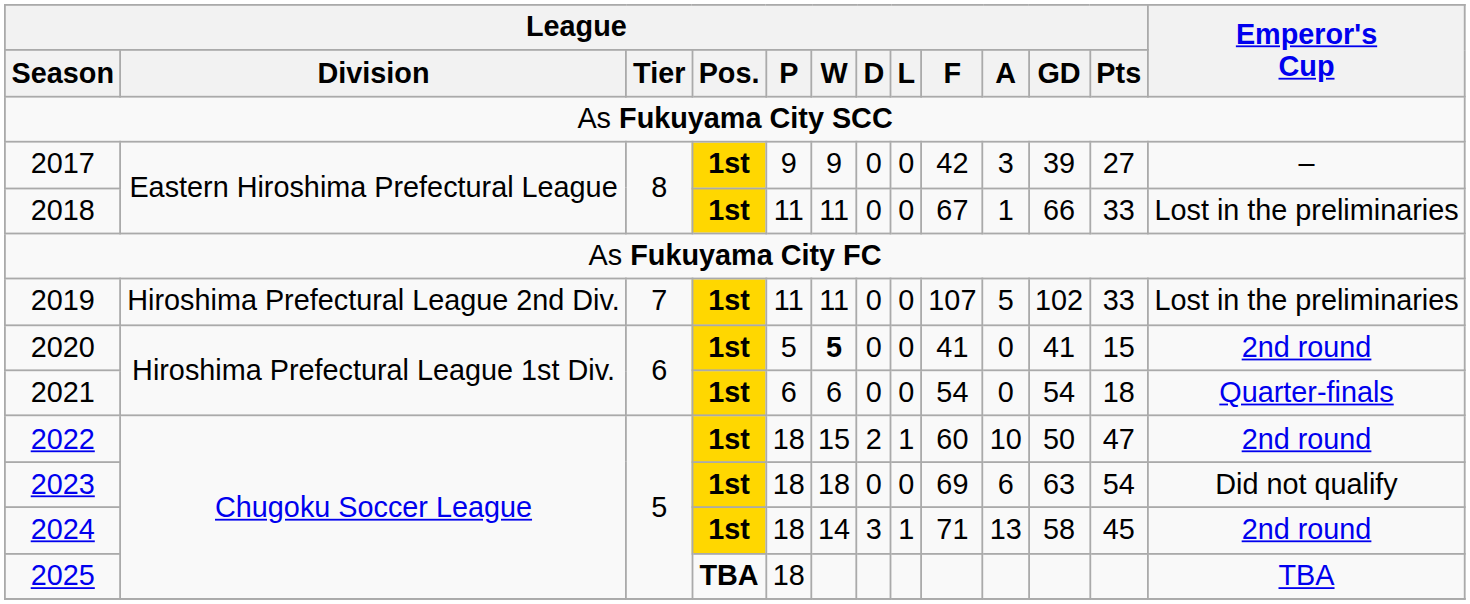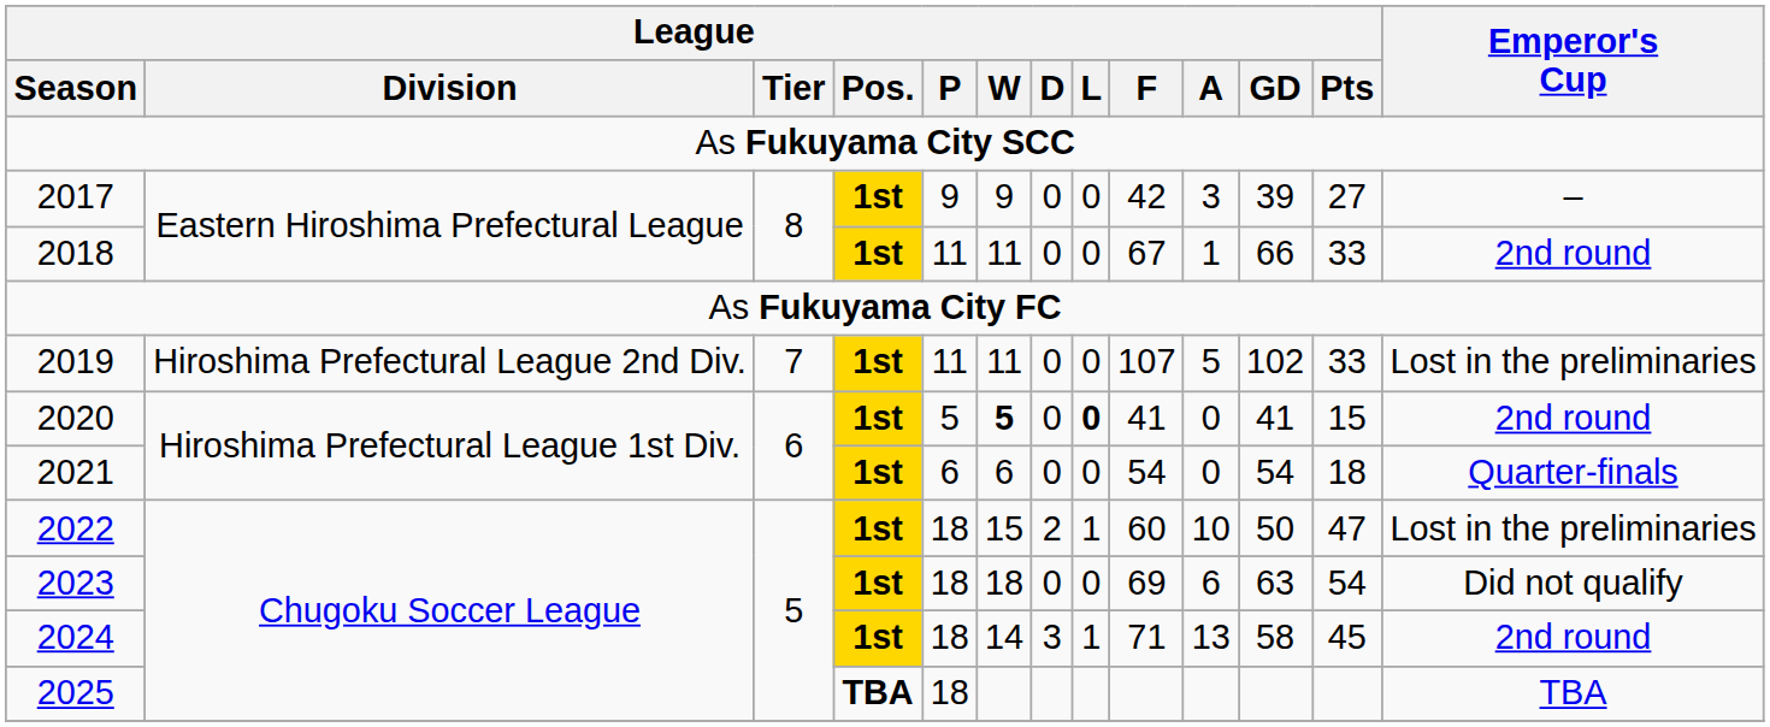2018 | Emperor's Cup: Lost in the preliminaries -> 2nd round
2020 | League / L: normal -> bold
2022 | Emperor's Cup: 2nd round -> Lost in the preliminaries
